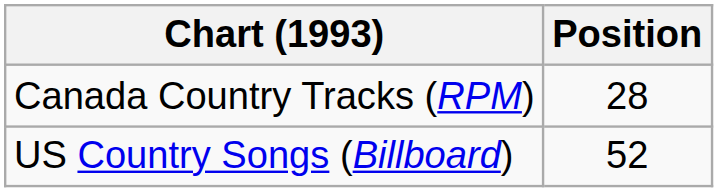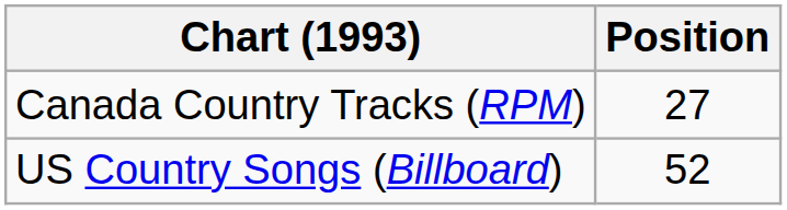Canada Country Tracks (RPM) | Position: 28 -> 27
